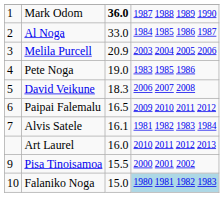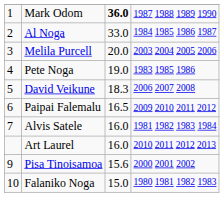Melila Purcell | column 3: 20.9 -> 20.0
Alvis Satele | column 3: 16.1 -> 16.0
Pisa Tinoisamoa | column 3: 15.5 -> 15.6
Falaniko Noga | column 4: lightblue background -> no background
